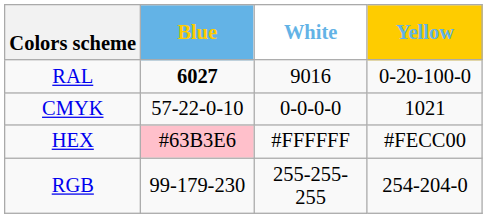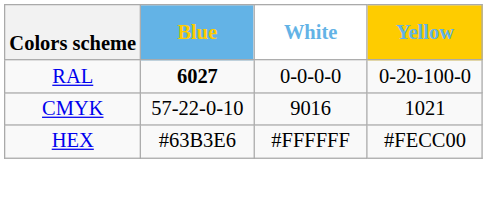RAL | White: 9016 -> 0-0-0-0
CMYK | White: 0-0-0-0 -> 9016
HEX | Blue: pink background -> no background
- row: RGB | 99-179-230 | 255-255-255 | 254-204-0
